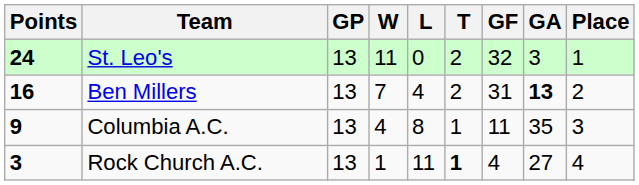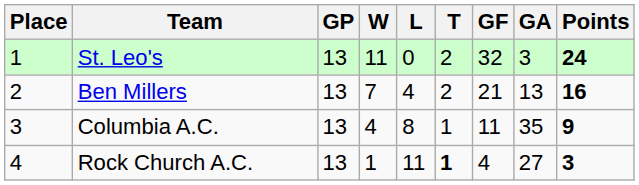columns swapped: Place <-> Points
Ben Millers | GF: 31 -> 21
Ben Millers | GA: bold -> normal
